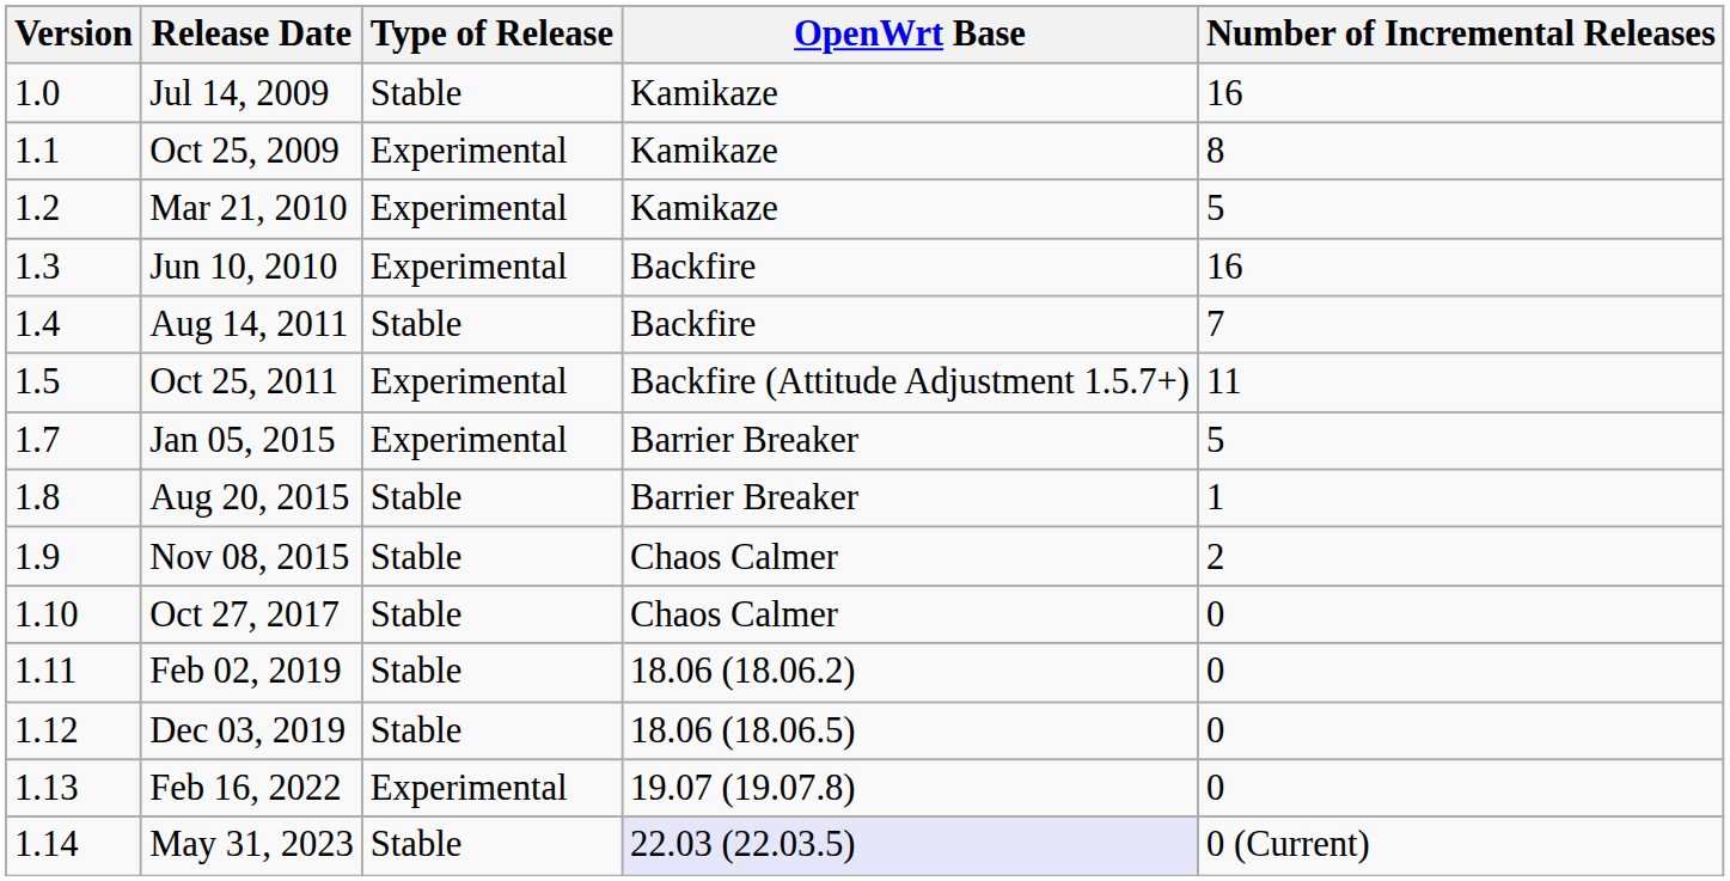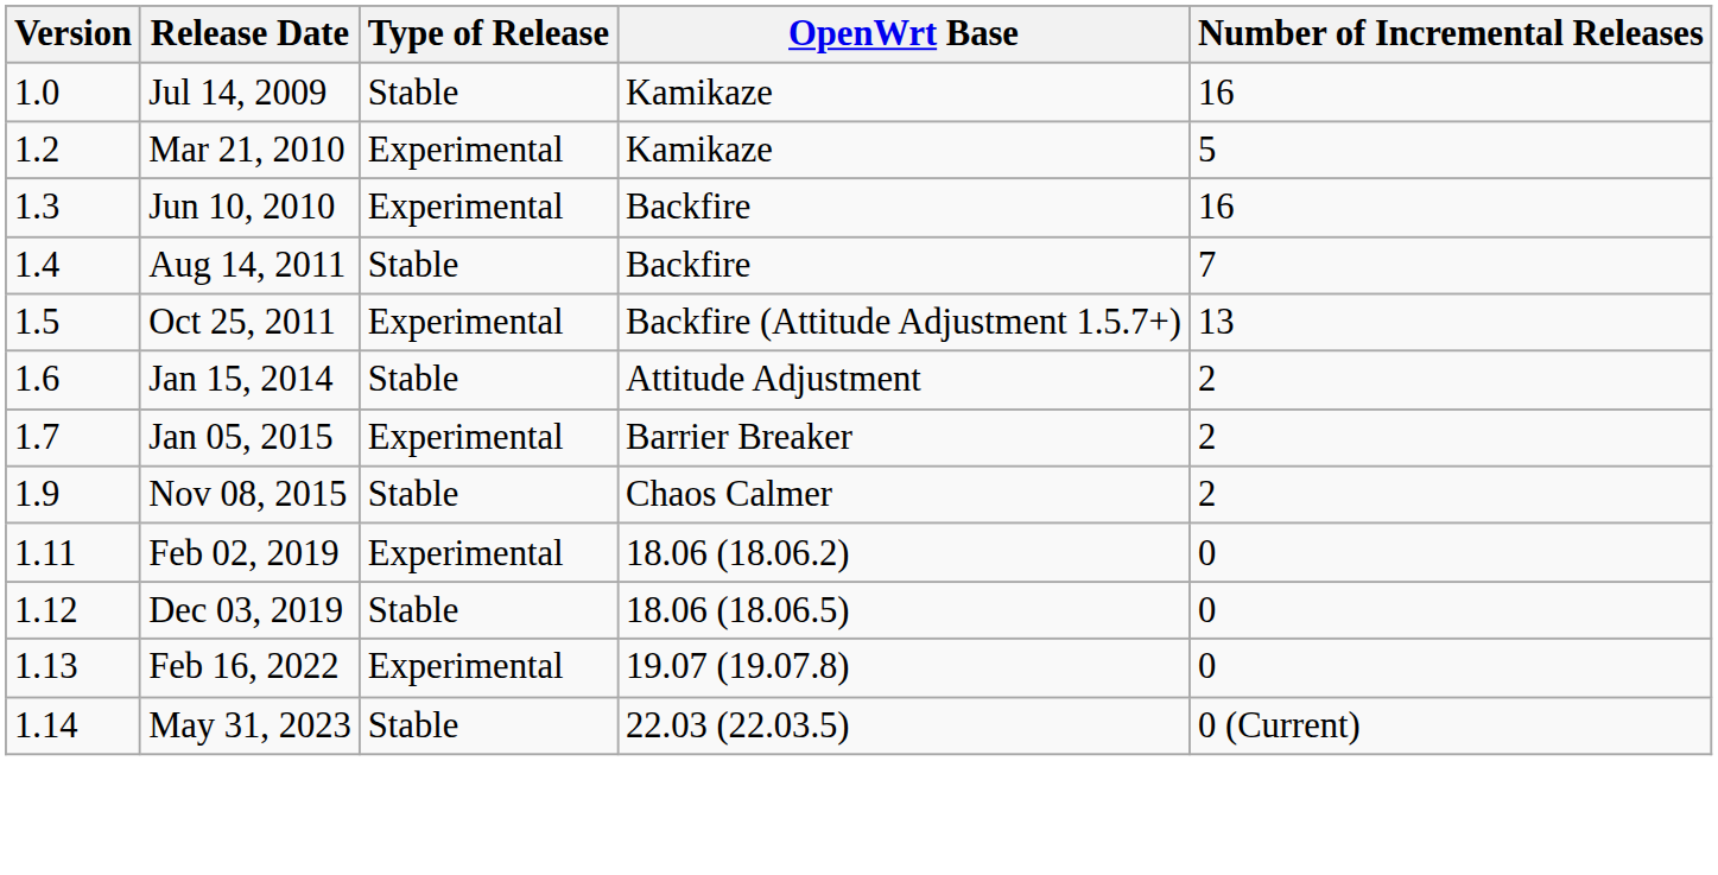- row: 1.1 | Oct 25, 2009 | Experimental | Kamikaze | 8
Oct 25, 2011 | Number of Incremental Releases: 11 -> 13
+ row: 1.6 | Jan 15, 2014 | Stable | Attitude Adjustment | 2
Jan 05, 2015 | Number of Incremental Releases: 5 -> 2
- row: 1.8 | Aug 20, 2015 | Stable | Barrier Breaker | 1
- row: 1.10 | Oct 27, 2017 | Stable | Chaos Calmer | 0
Feb 02, 2019 | Type of Release: Stable -> Experimental
May 31, 2023 | OpenWrt Base: lavender background -> no background
